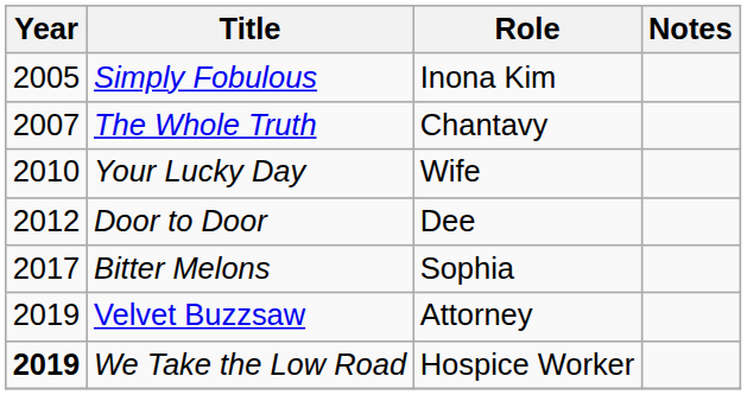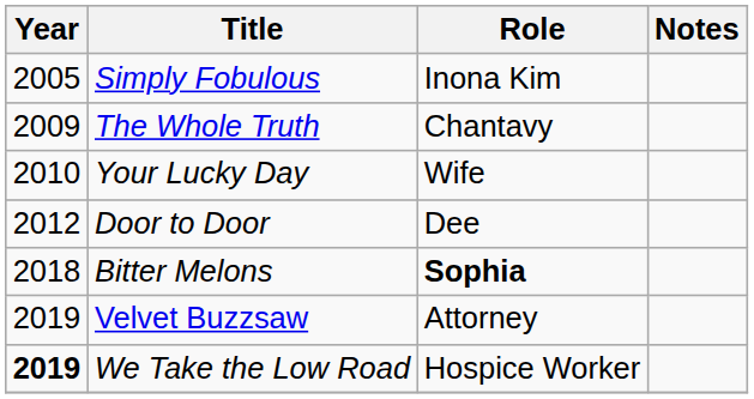The Whole Truth | Year: 2007 -> 2009
Bitter Melons | Year: 2017 -> 2018
Bitter Melons | Role: normal -> bold
